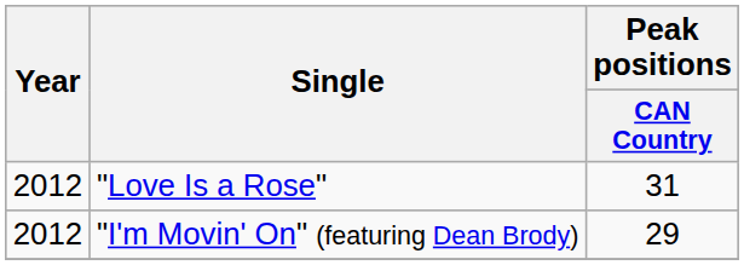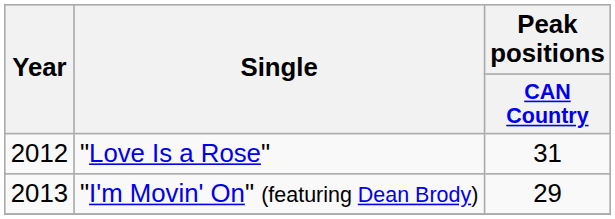"I'm Movin' On" (featuring Dean Brody) | Year: 2012 -> 2013
